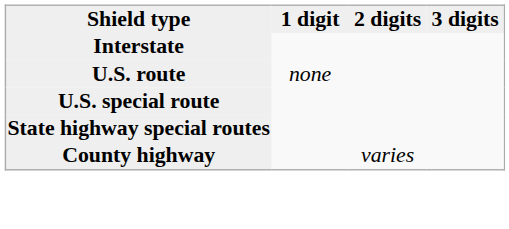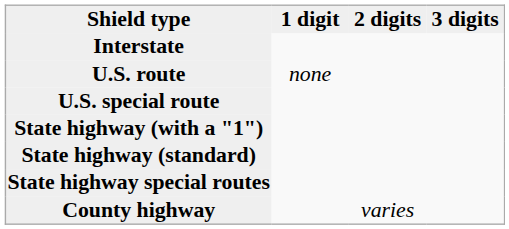+ row: State highway (with a "1")
+ row: State highway (standard)
